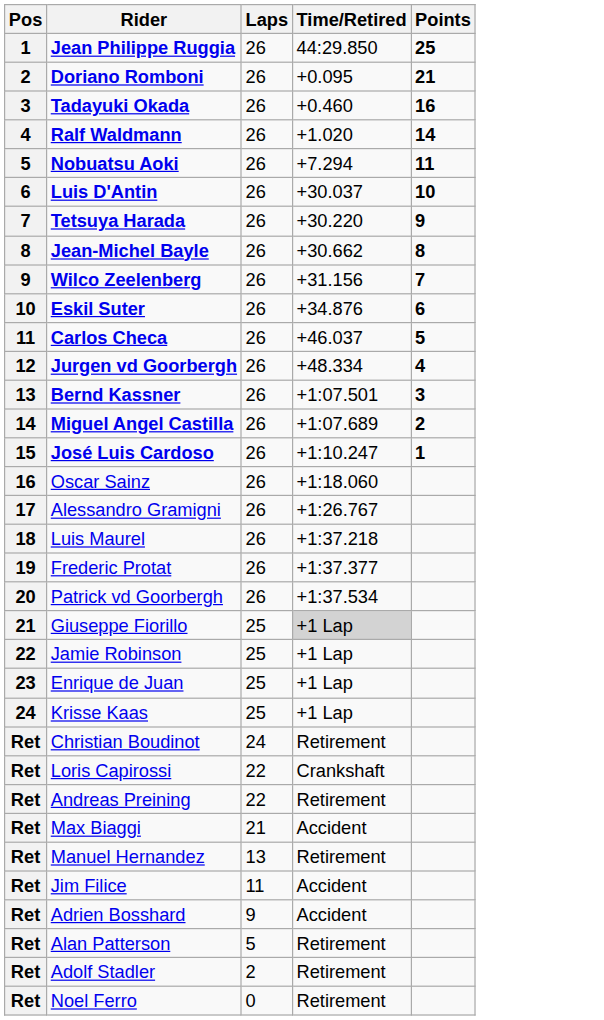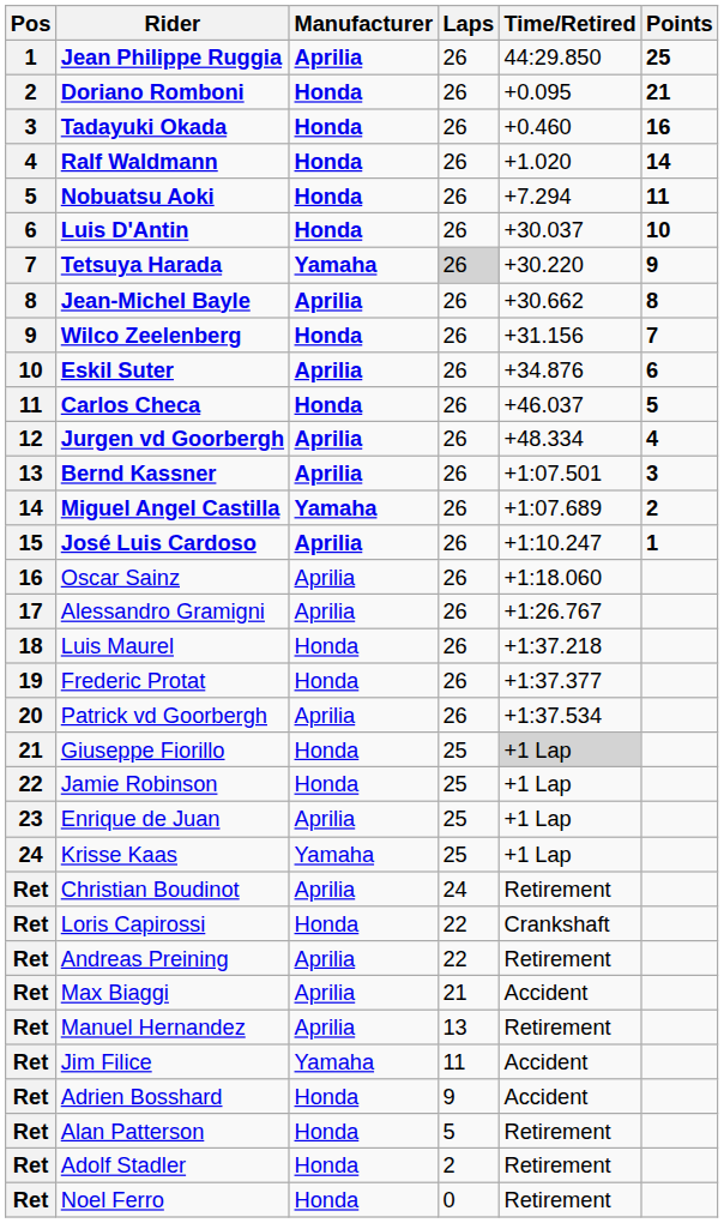+ column: Manufacturer | Aprilia | Honda | Honda | Honda | Honda | Honda | Yamaha | Aprilia | Honda | Aprilia | Honda | Aprilia | Aprilia | Yamaha | Aprilia | Aprilia | Aprilia | Honda | Honda | Aprilia | Honda | Honda | Aprilia | Yamaha | Aprilia | Honda | Aprilia | Aprilia | Aprilia | Yamaha | Honda | Honda | Honda | Honda
Tetsuya Harada | Laps: no background -> lightgrey background
